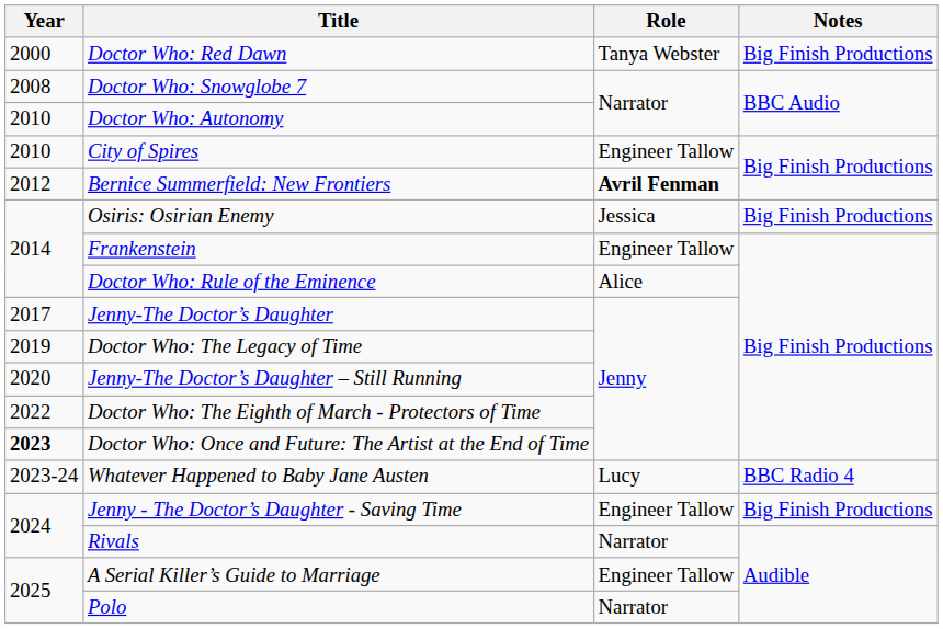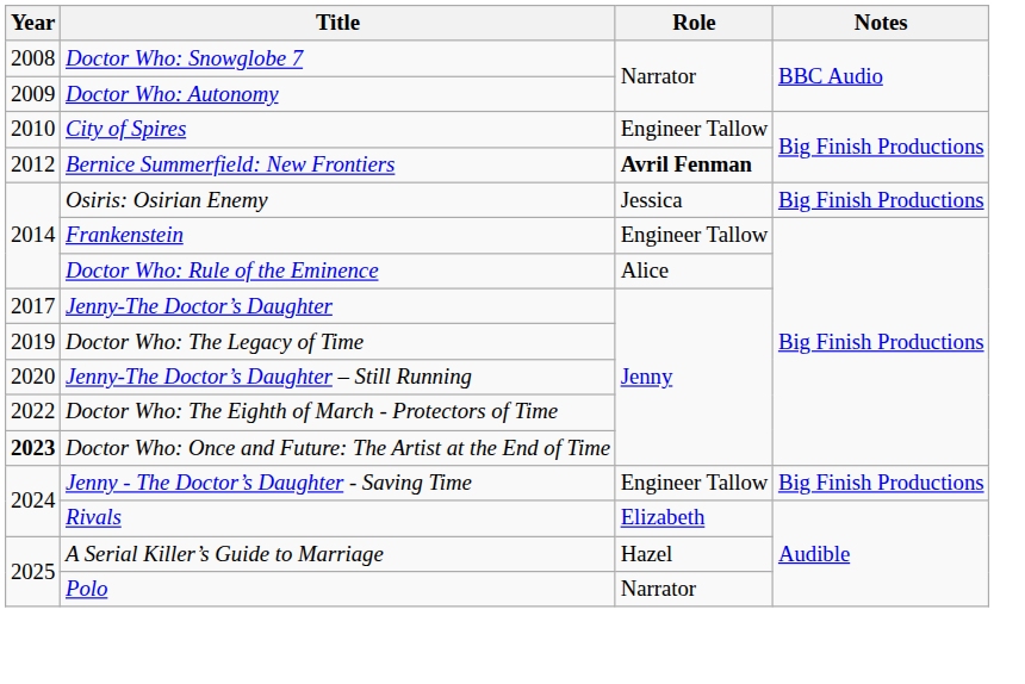- row: 2000 | Doctor Who: Red Dawn | Tanya Webster | Big Finish Productions
Doctor Who: Autonomy | Year: 2010 -> 2009
- row: 2023-24 | Whatever Happened to Baby Jane Austen | Lucy | BBC Radio 4
Rivals | Role: Narrator -> Elizabeth
A Serial Killer’s Guide to Marriage | Role: Engineer Tallow -> Hazel
